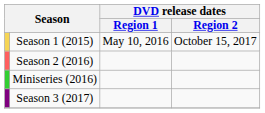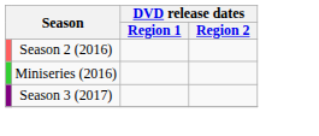- row: Season 1 (2015) | May 10, 2016 | October 15, 2017
